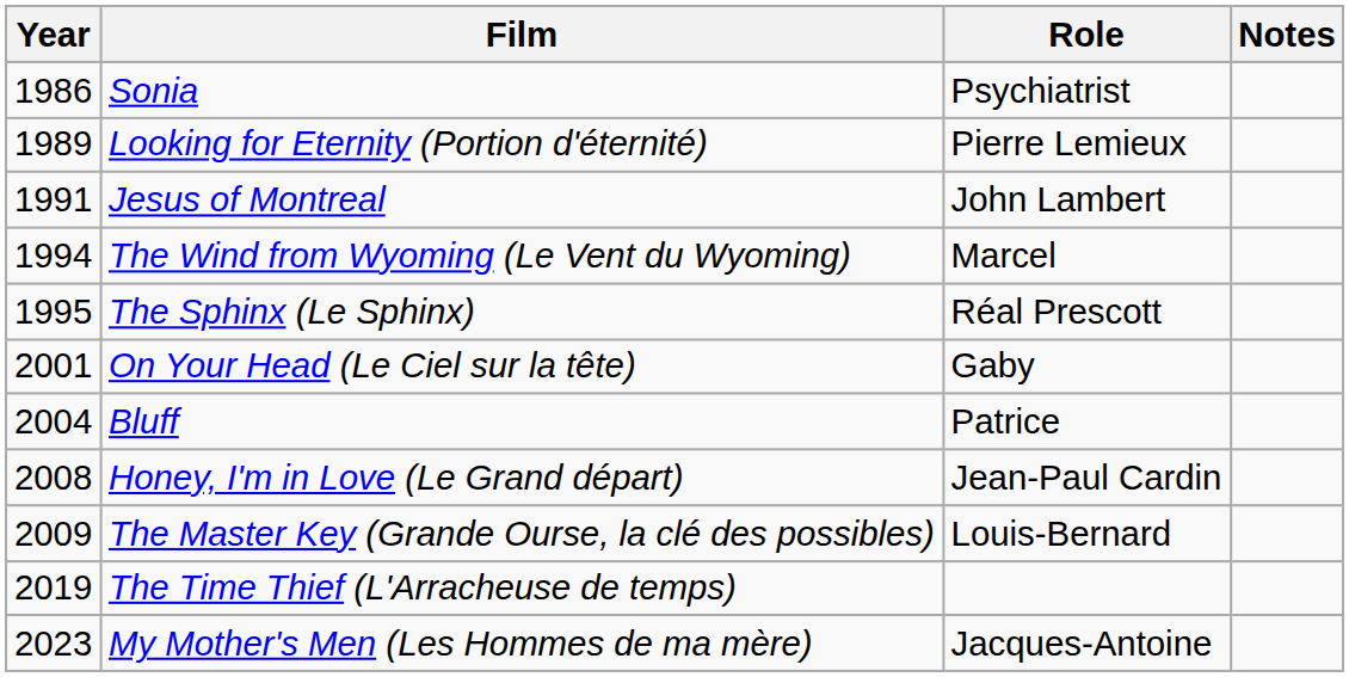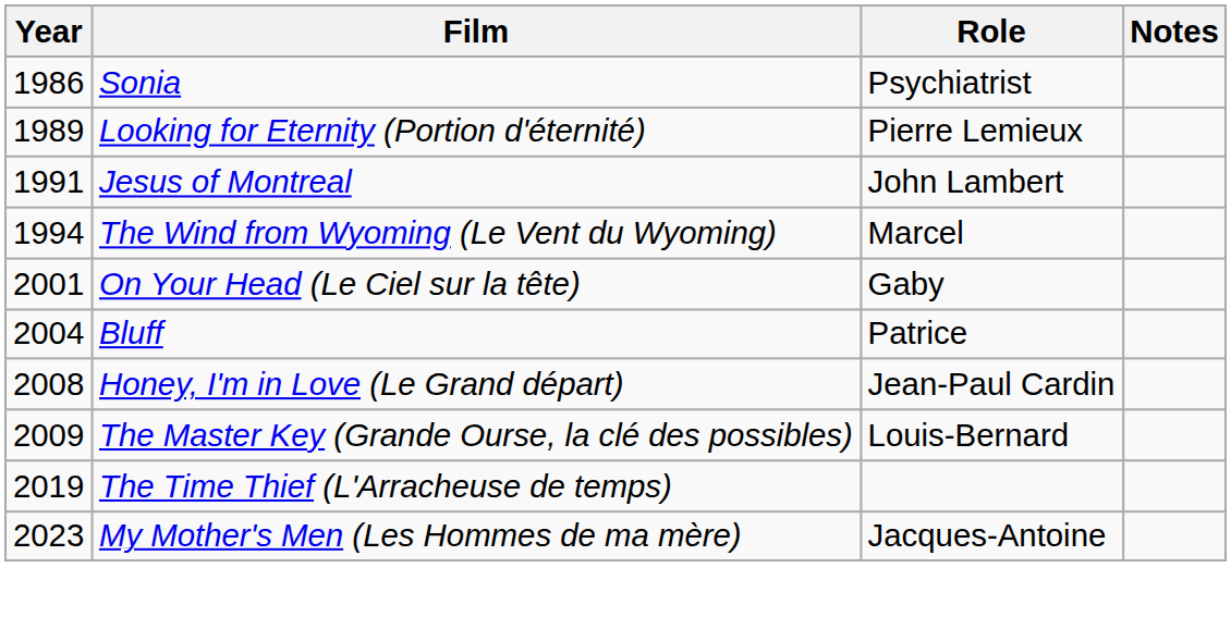- row: 1995 | The Sphinx (Le Sphinx) | Réal Prescott
